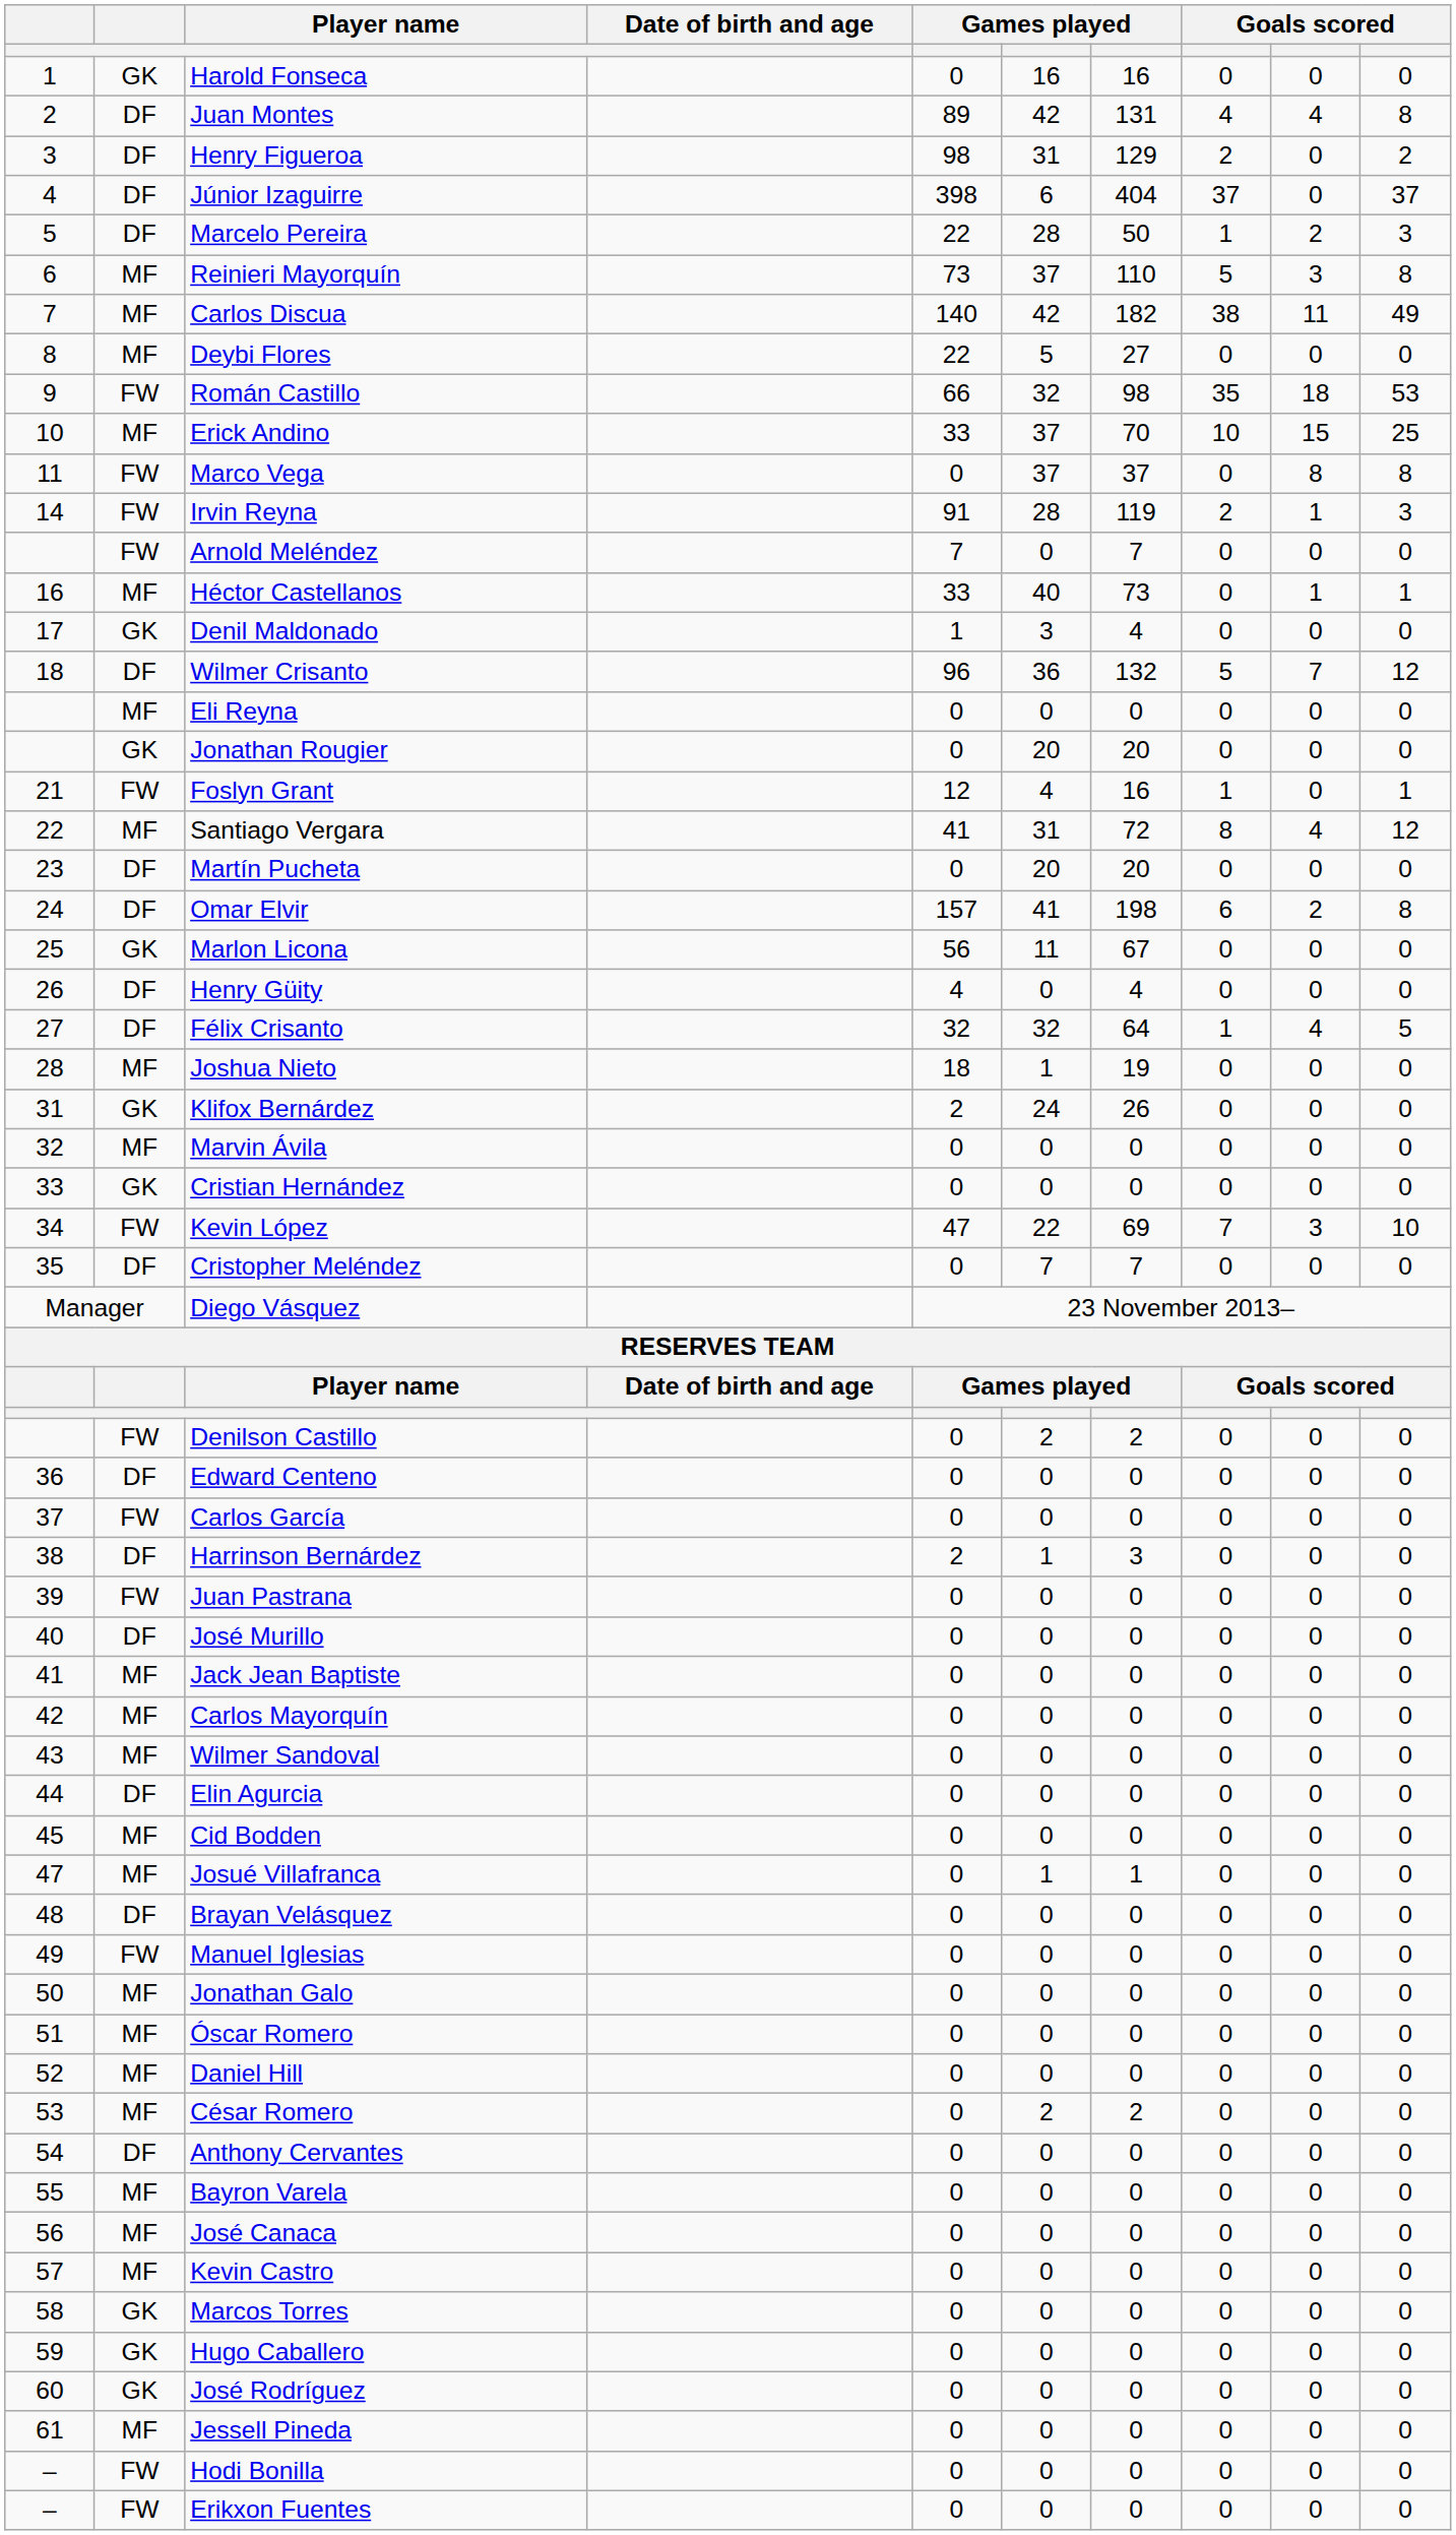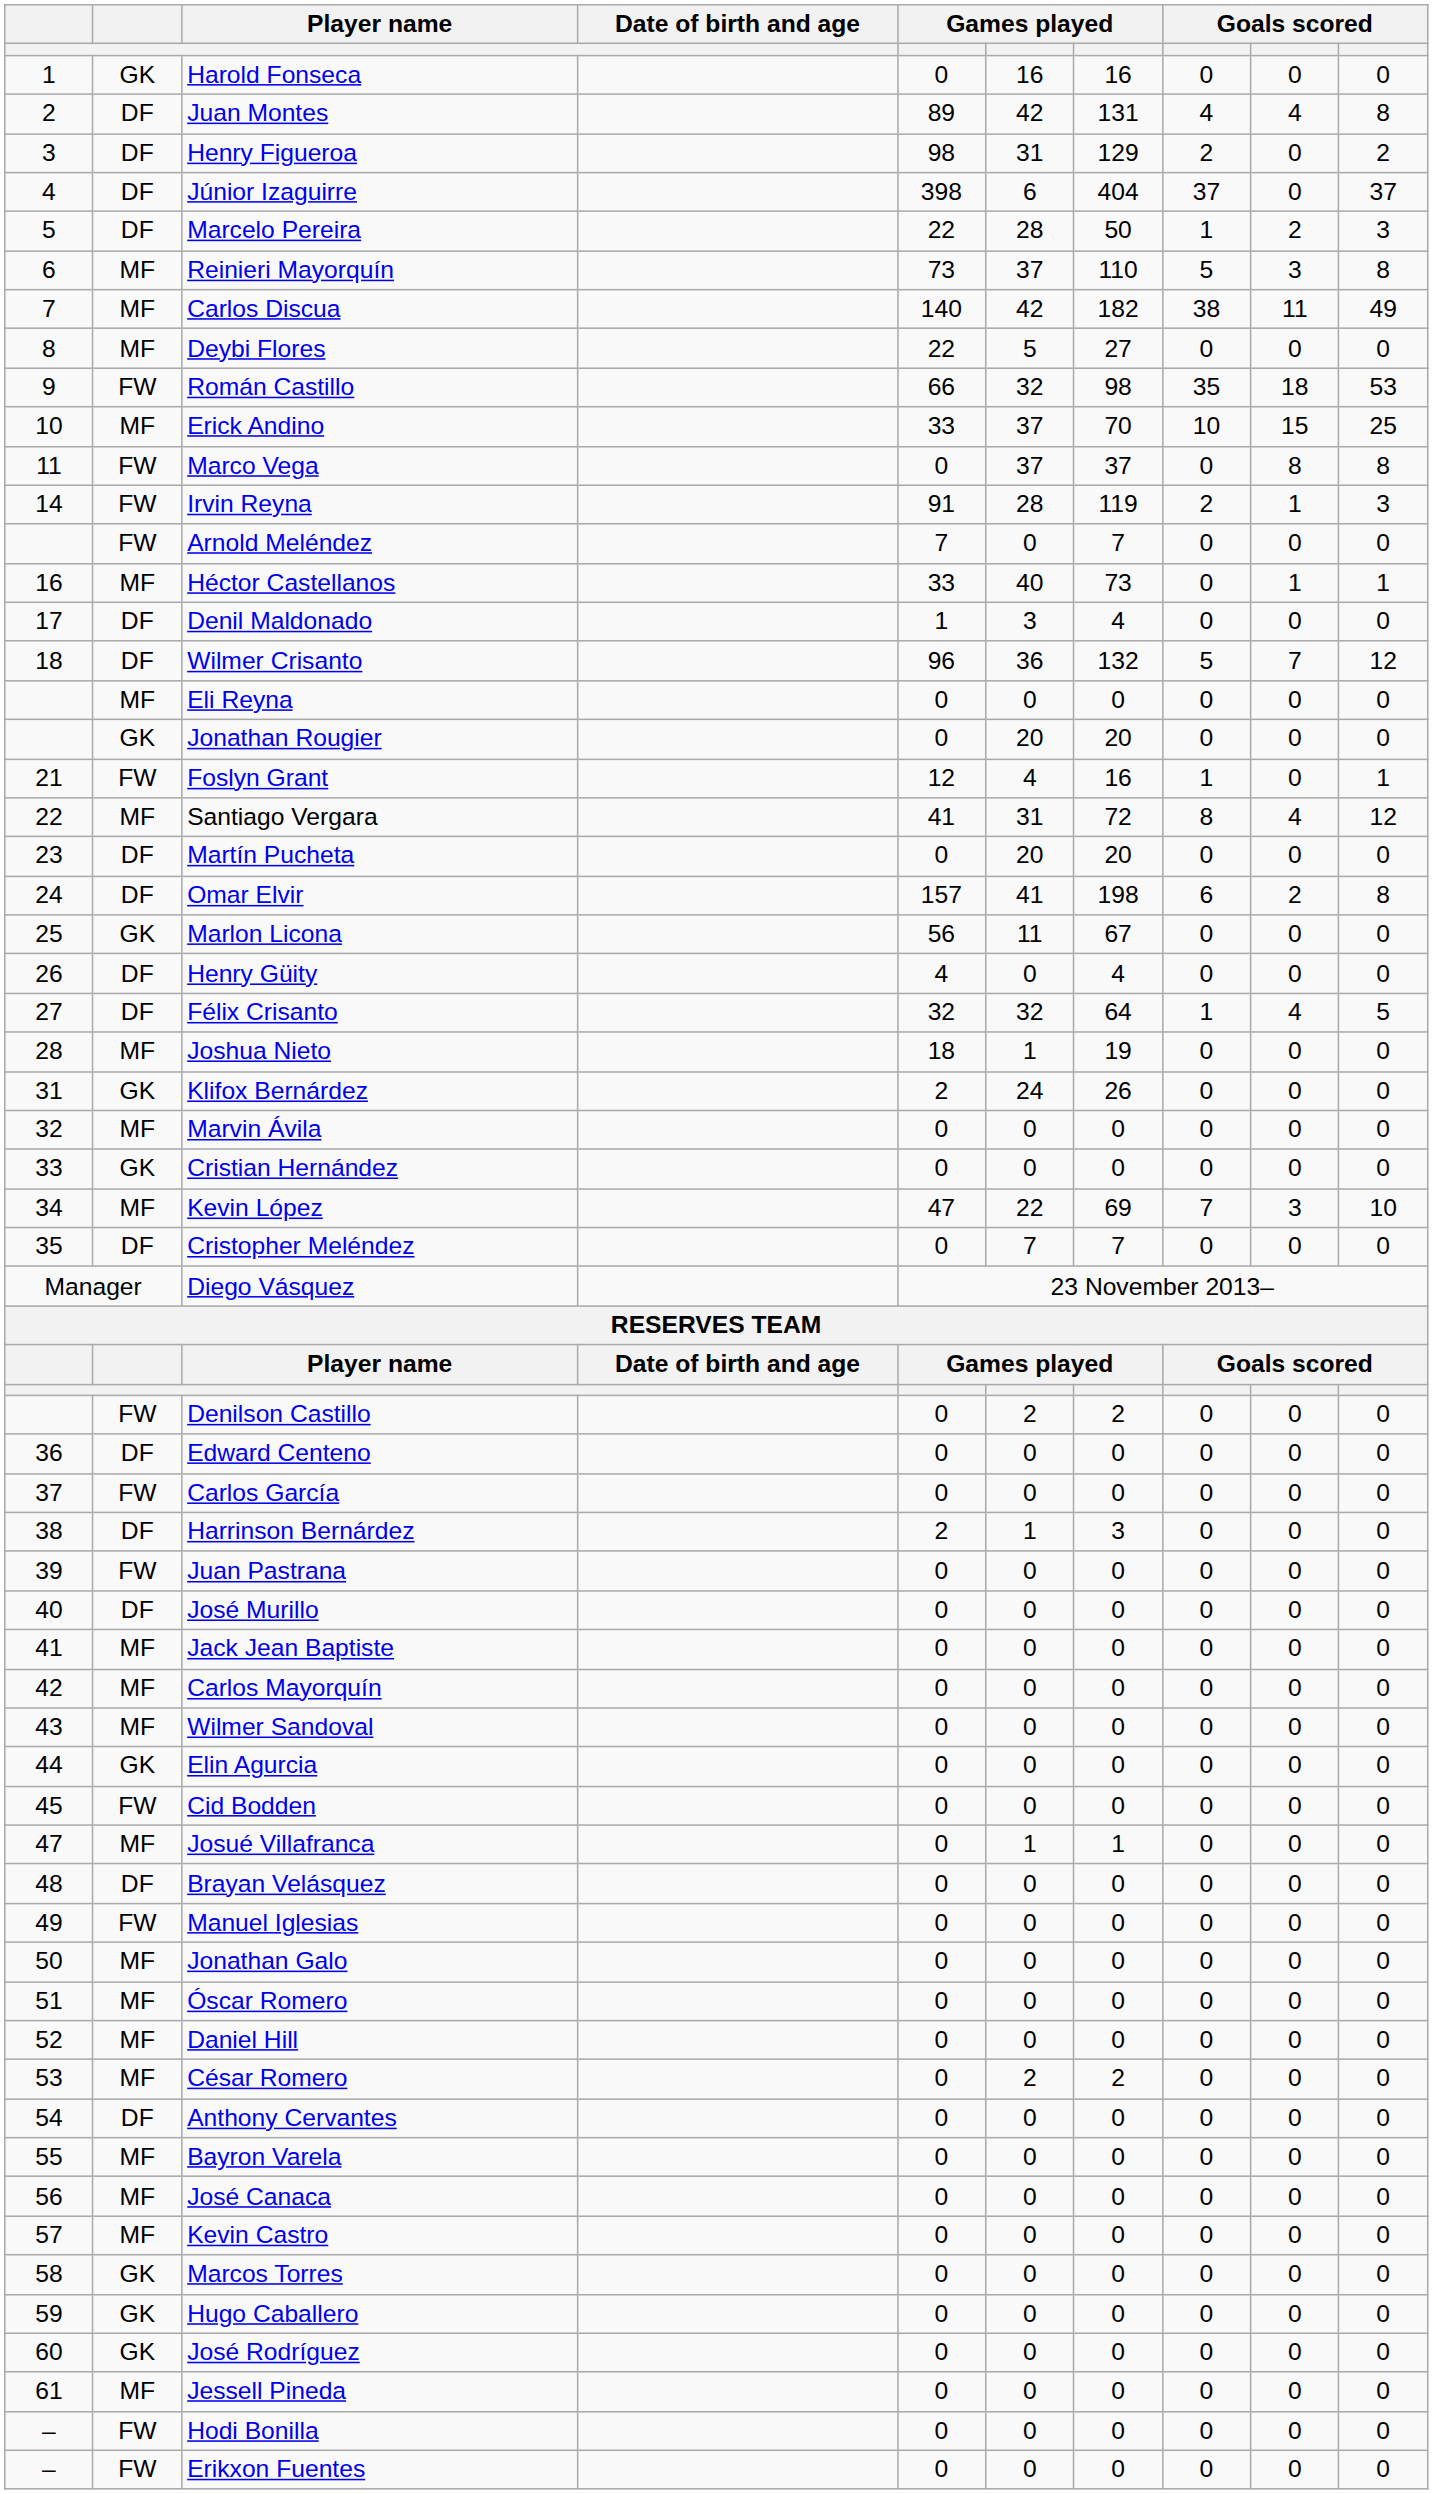Denil Maldonado | column 2: GK -> DF
Kevin López | column 2: FW -> MF
Elin Agurcia | column 2: DF -> GK
Cid Bodden | column 2: MF -> FW
